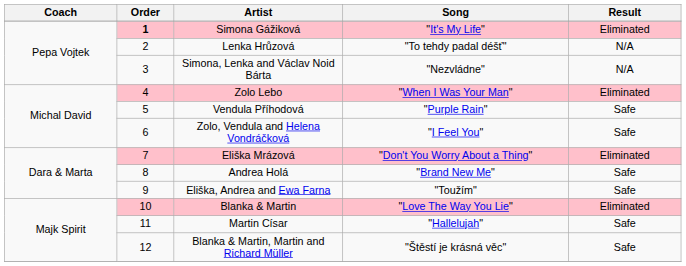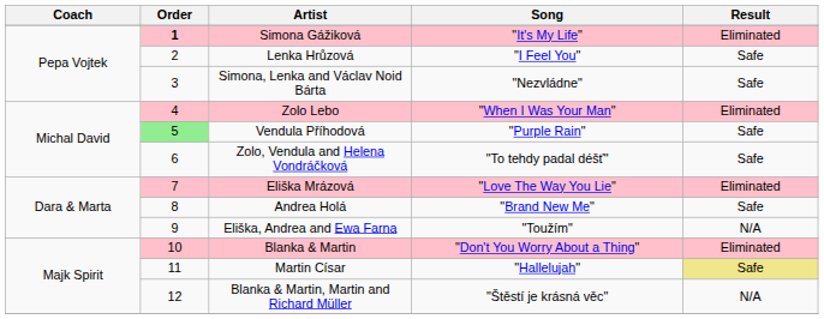Lenka Hrůzová | Song: "To tehdy padal déšť" -> "I Feel You"
Lenka Hrůzová | Result: N/A -> Safe
Simona, Lenka and Václav Noid Bárta | Result: N/A -> Safe
Vendula Příhodová | Order: no background -> lightgreen background
Zolo, Vendula and Helena Vondráčková | Song: "I Feel You" -> "To tehdy padal déšť"
Eliška Mrázová | Song: "Don't You Worry About a Thing" -> "Love The Way You Lie"
Eliška, Andrea and Ewa Farna | Result: Safe -> N/A
Blanka & Martin | Song: "Love The Way You Lie" -> "Don't You Worry About a Thing"
Martin Císar | Result: no background -> khaki background
Blanka & Martin, Martin and Richard Müller | Result: Safe -> N/A
